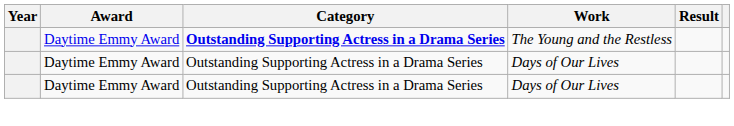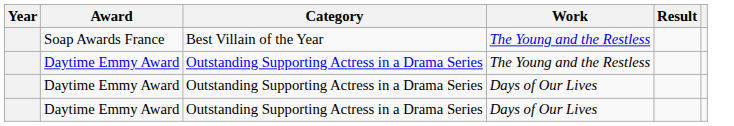+ row: Soap Awards France | Best Villain of the Year | The Young and the Restless
Daytime Emmy Award / The Young and the Restless | Category: bold -> normal
